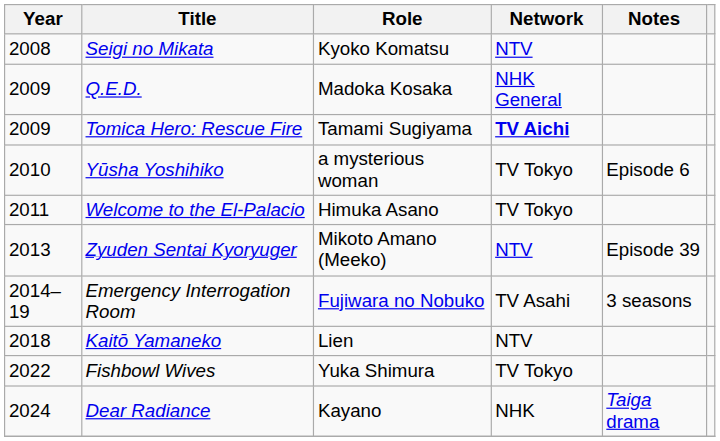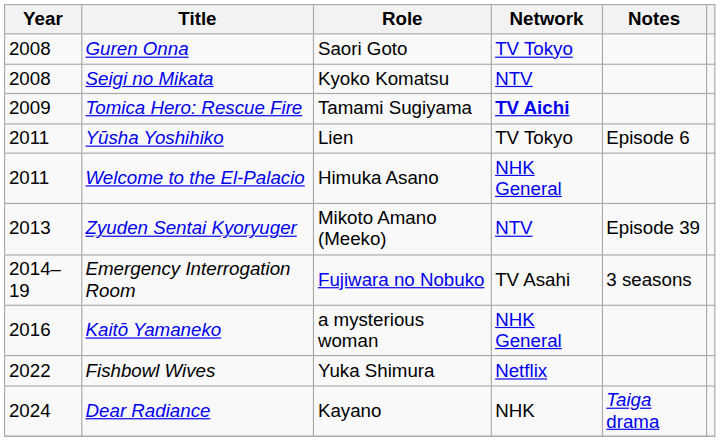+ row: 2008 | Guren Onna | Saori Goto | TV Tokyo
- row: 2009 | Q.E.D. | Madoka Kosaka | NHK General
Yūsha Yoshihiko | Year: 2010 -> 2011
Yūsha Yoshihiko | Role: a mysterious woman -> Lien
Welcome to the El-Palacio | Network: TV Tokyo -> NHK General
Kaitō Yamaneko | Year: 2018 -> 2016
Kaitō Yamaneko | Role: Lien -> a mysterious woman
Kaitō Yamaneko | Network: NTV -> NHK General
Fishbowl Wives | Network: TV Tokyo -> Netflix
